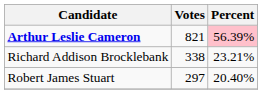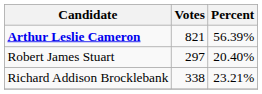Arthur Leslie Cameron | Percent: pink background -> no background
rows swapped: Richard Addison Brocklebank <-> Robert James Stuart
